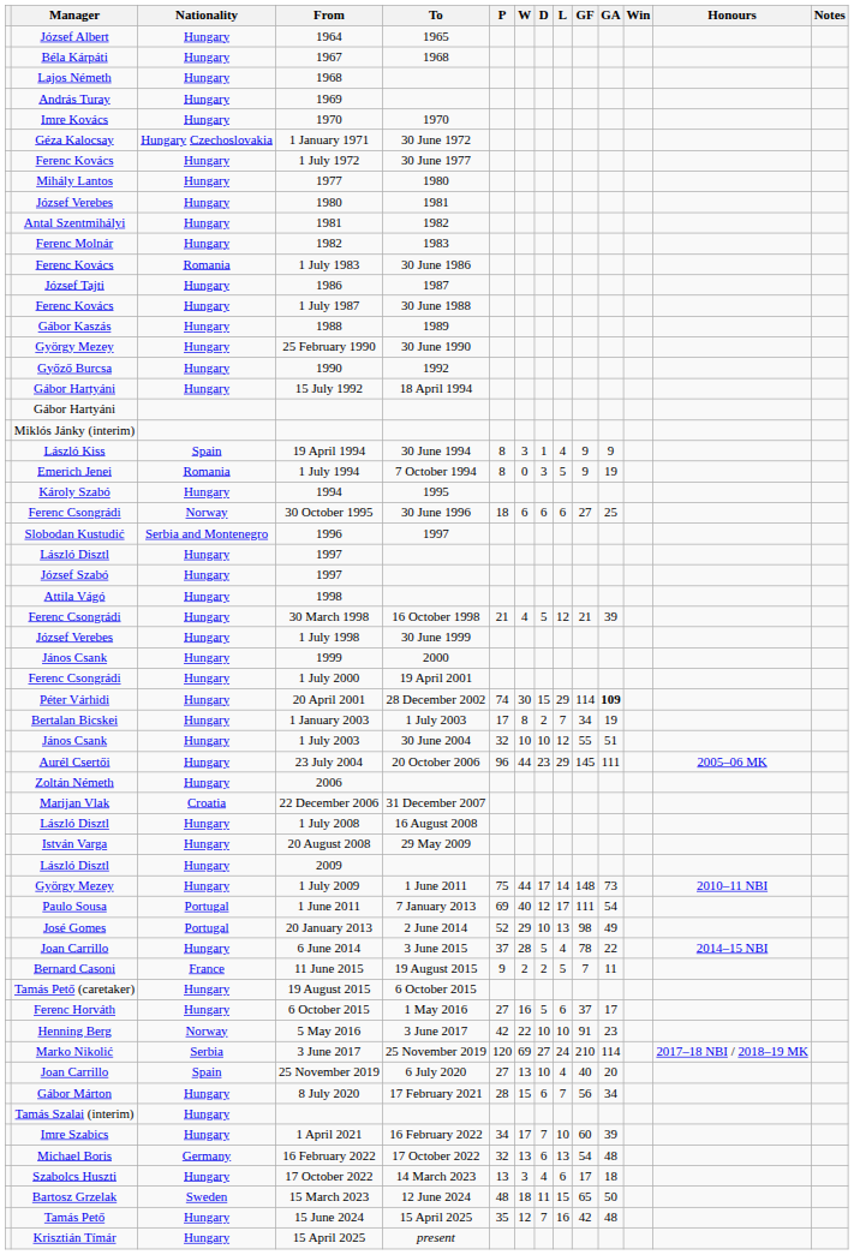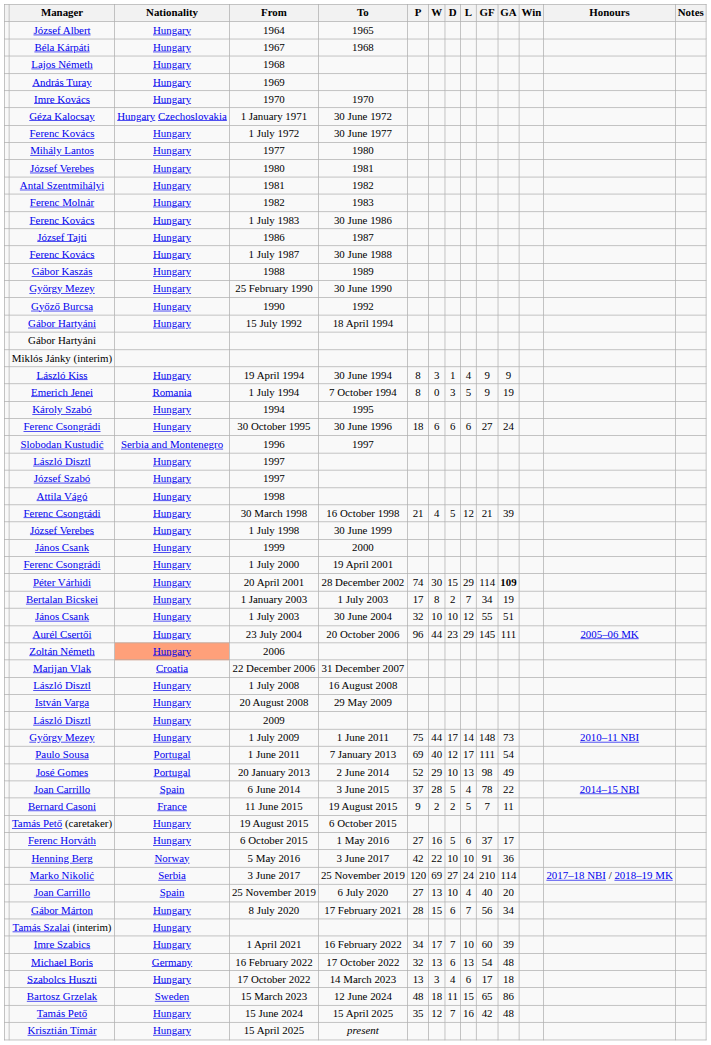1 July 1983 | Nationality: Romania -> Hungary
19 April 1994 | Nationality: Spain -> Hungary
30 October 1995 | Nationality: Norway -> Hungary
30 October 1995 | GA: 25 -> 24
2006 | Nationality: no background -> lightsalmon background
6 June 2014 | Nationality: Hungary -> Spain
5 May 2016 | GA: 23 -> 36
15 March 2023 | GA: 50 -> 86
